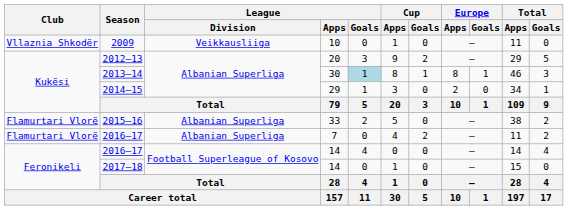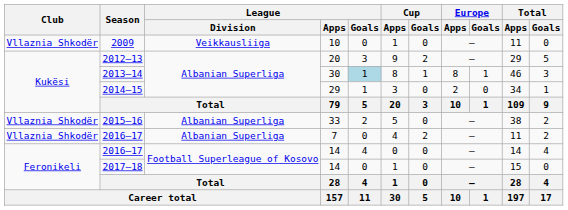2015–16 | Club: Flamurtari Vlorë -> Vllaznia Shkodër
2016–17 / 7 | Club: Flamurtari Vlorë -> Vllaznia Shkodër
